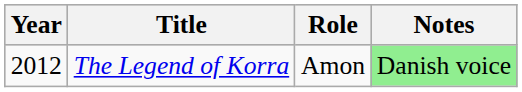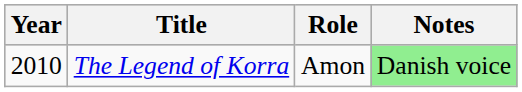The Legend of Korra | Year: 2012 -> 2010
